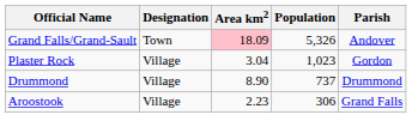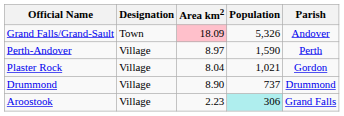+ row: Perth-Andover | Village | 8.97 | 1,590 | Perth
Plaster Rock | Area km2: 3.04 -> 8.04
Plaster Rock | Population: 1,023 -> 1,021
Aroostook | Population: no background -> paleturquoise background
